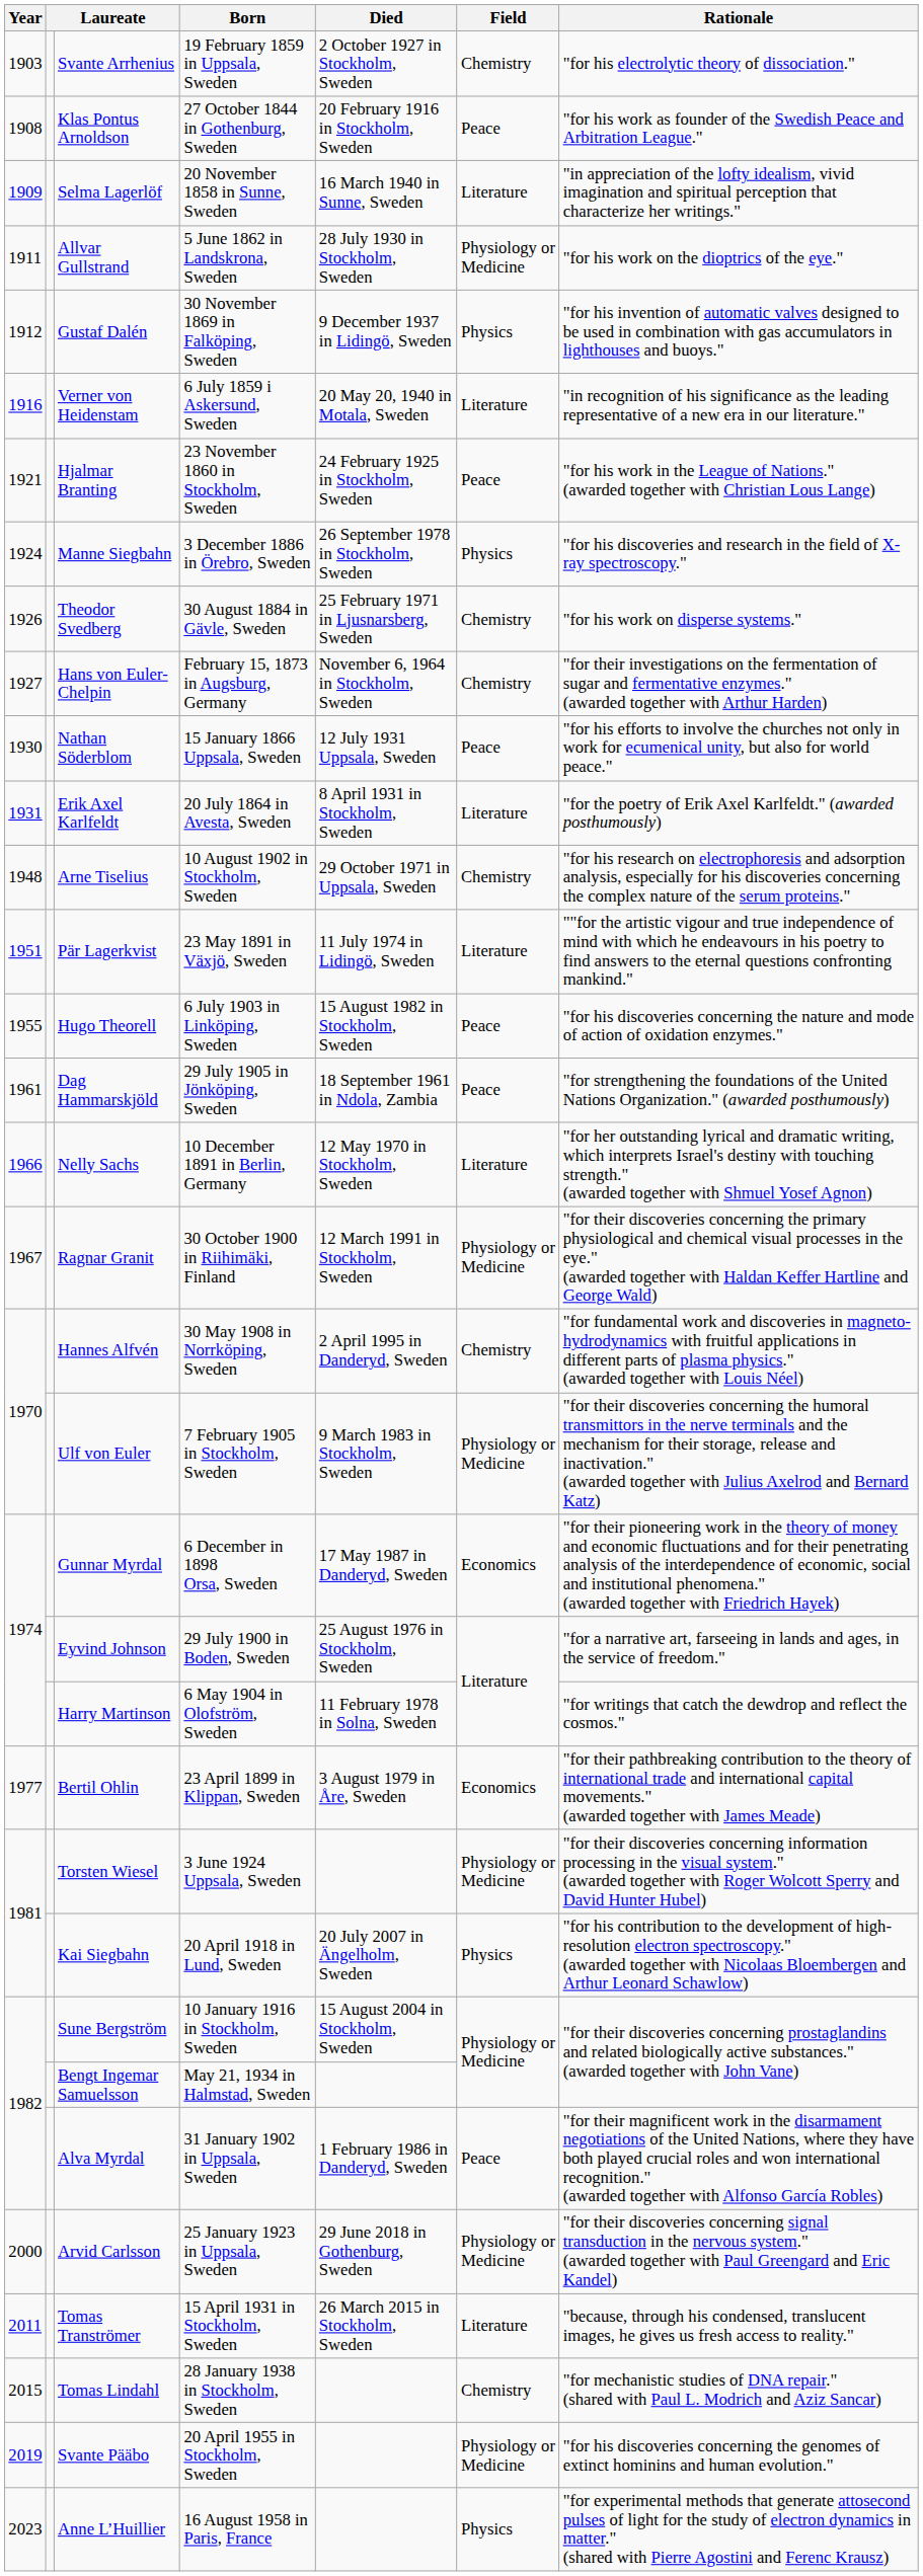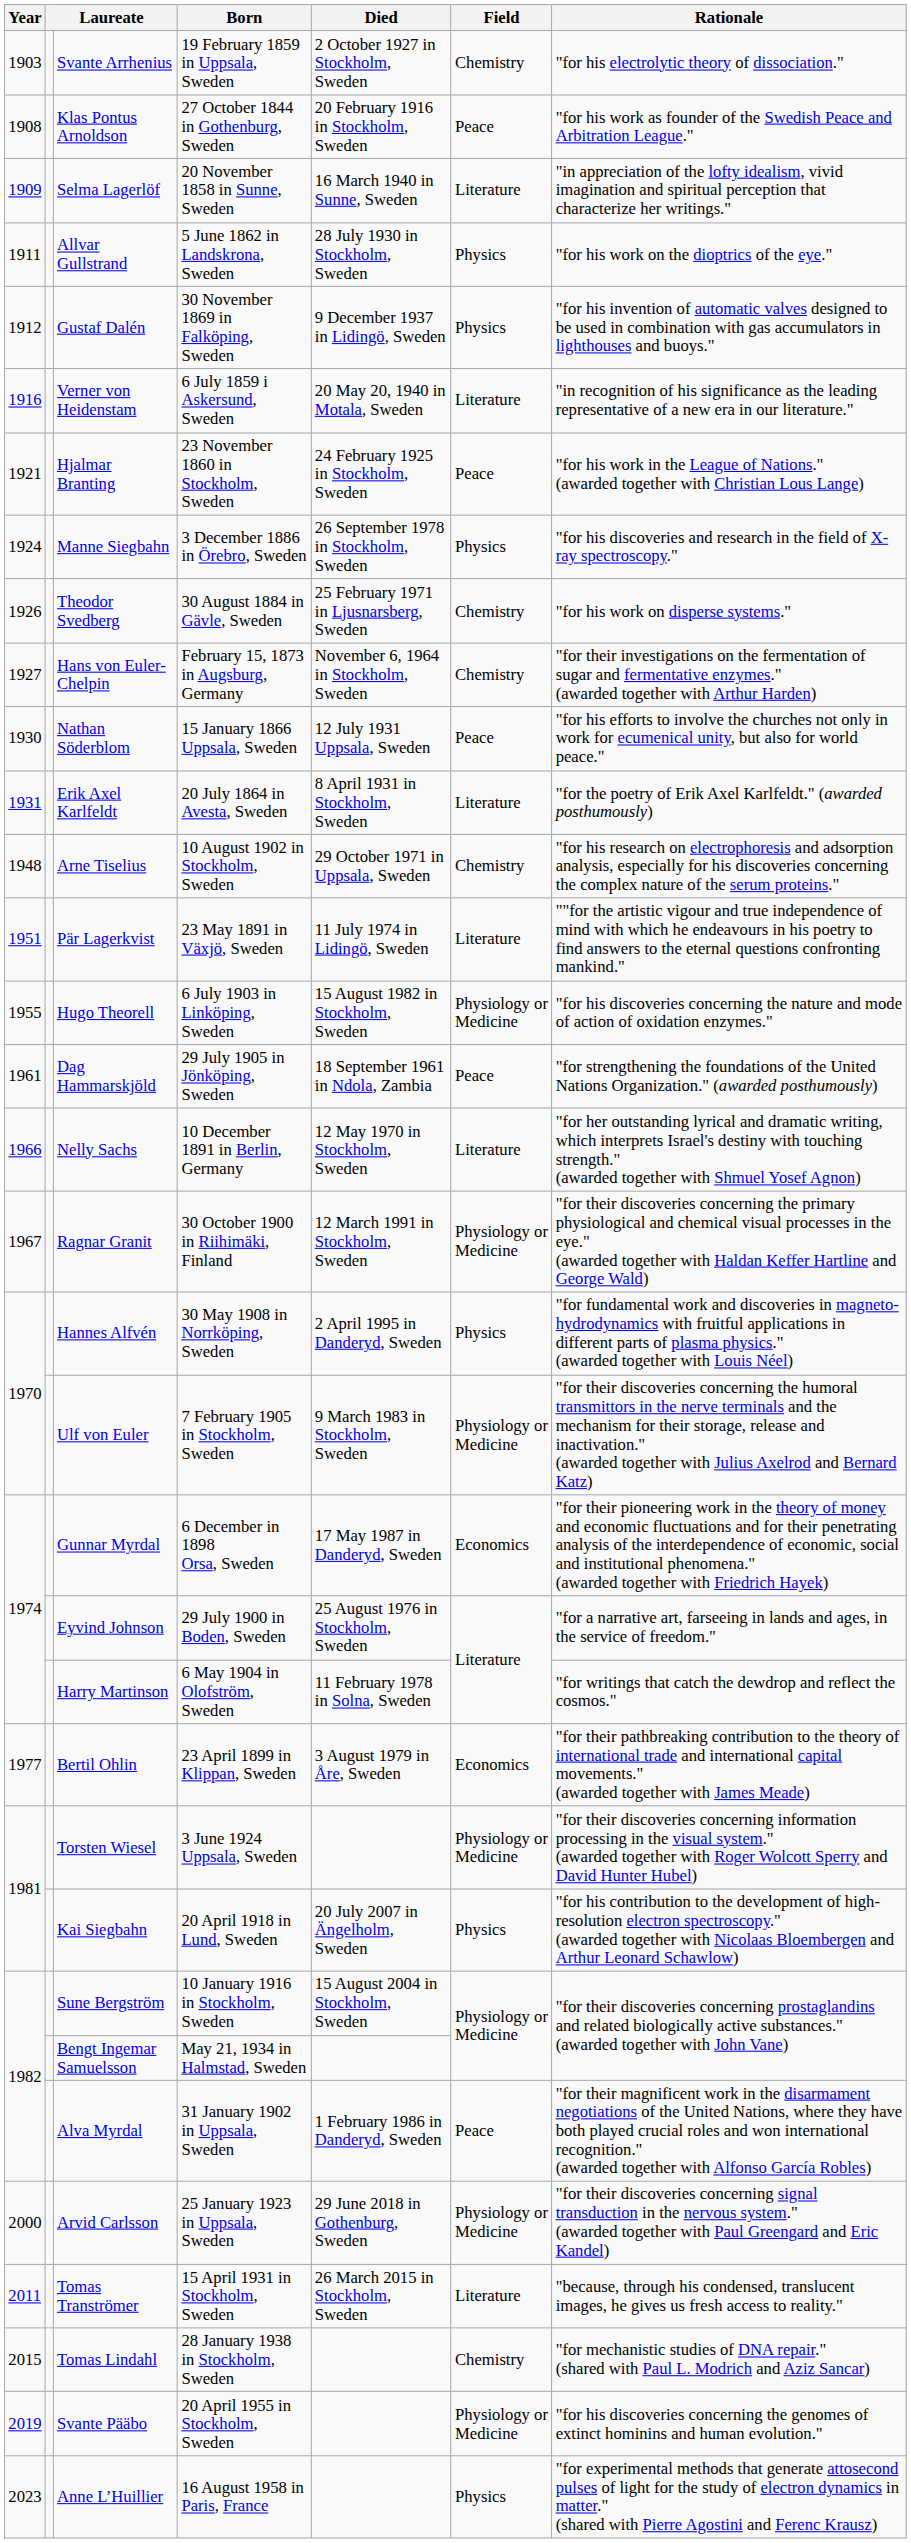Allvar Gullstrand | Field: Physiology or Medicine -> Physics
Hugo Theorell | Field: Peace -> Physiology or Medicine
Hannes Alfvén | Field: Chemistry -> Physics
